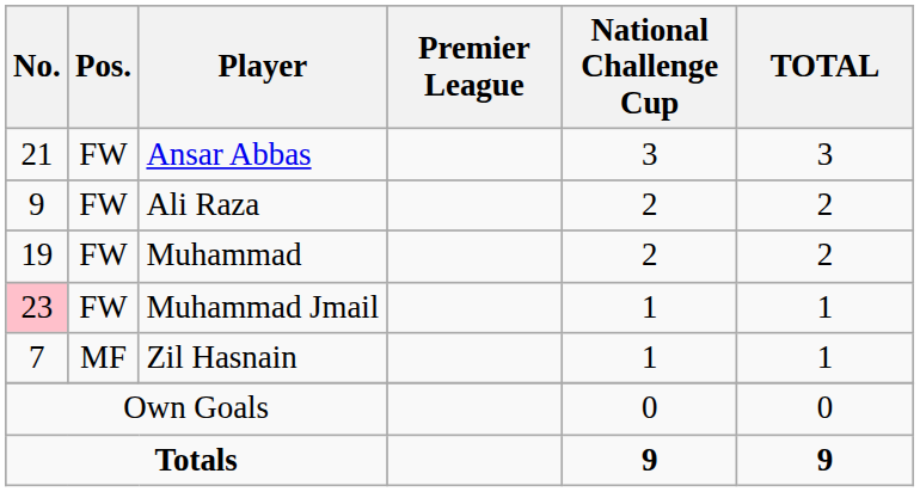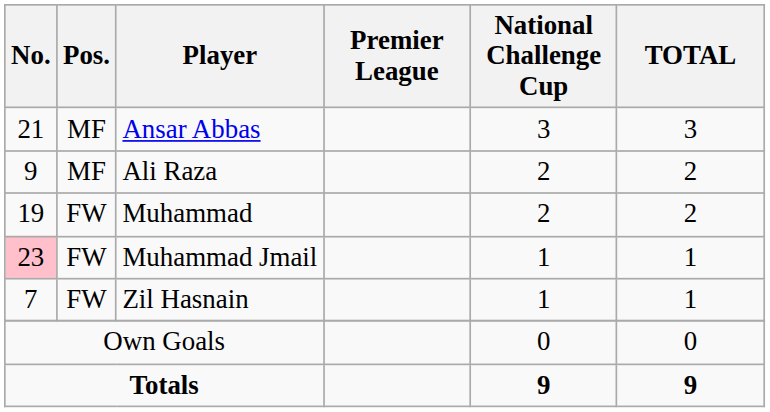Ansar Abbas | Pos.: FW -> MF
Ali Raza | Pos.: FW -> MF
Zil Hasnain | Pos.: MF -> FW
